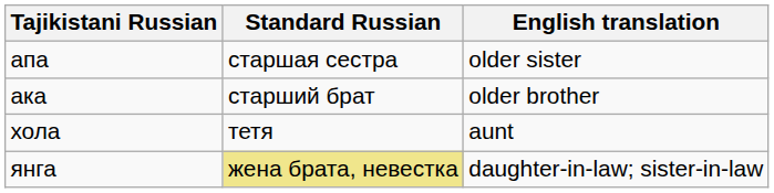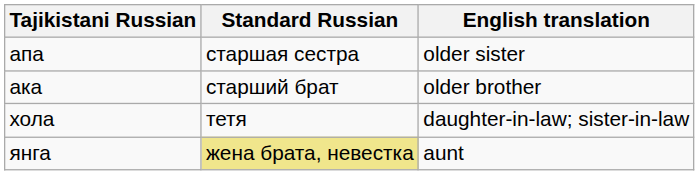хола | English translation: aunt -> daughter-in-law; sister-in-law
янга | English translation: daughter-in-law; sister-in-law -> aunt
